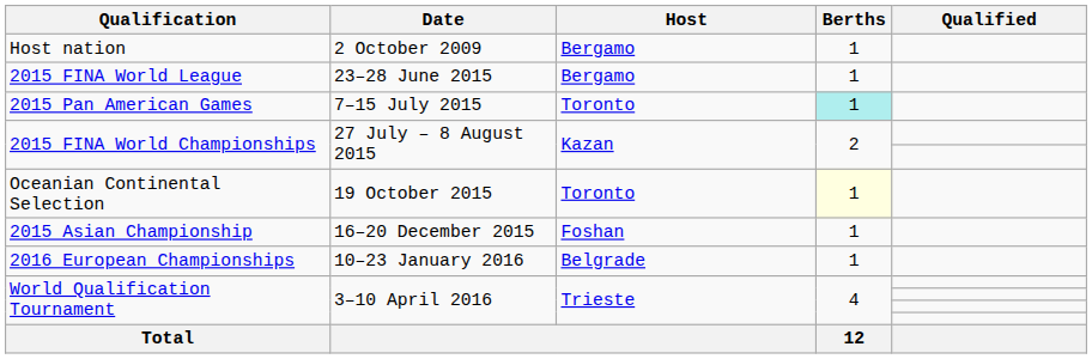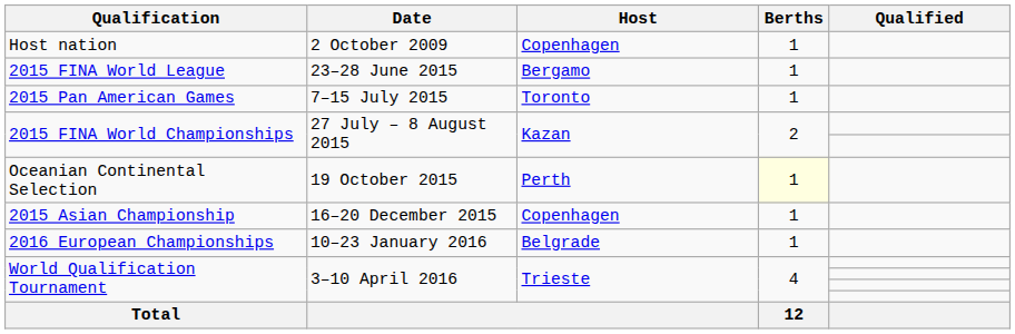Host nation | Host: Bergamo -> Copenhagen
2015 Pan American Games | Berths: paleturquoise background -> no background
Oceanian Continental Selection | Host: Toronto -> Perth
2015 Asian Championship | Host: Foshan -> Copenhagen
